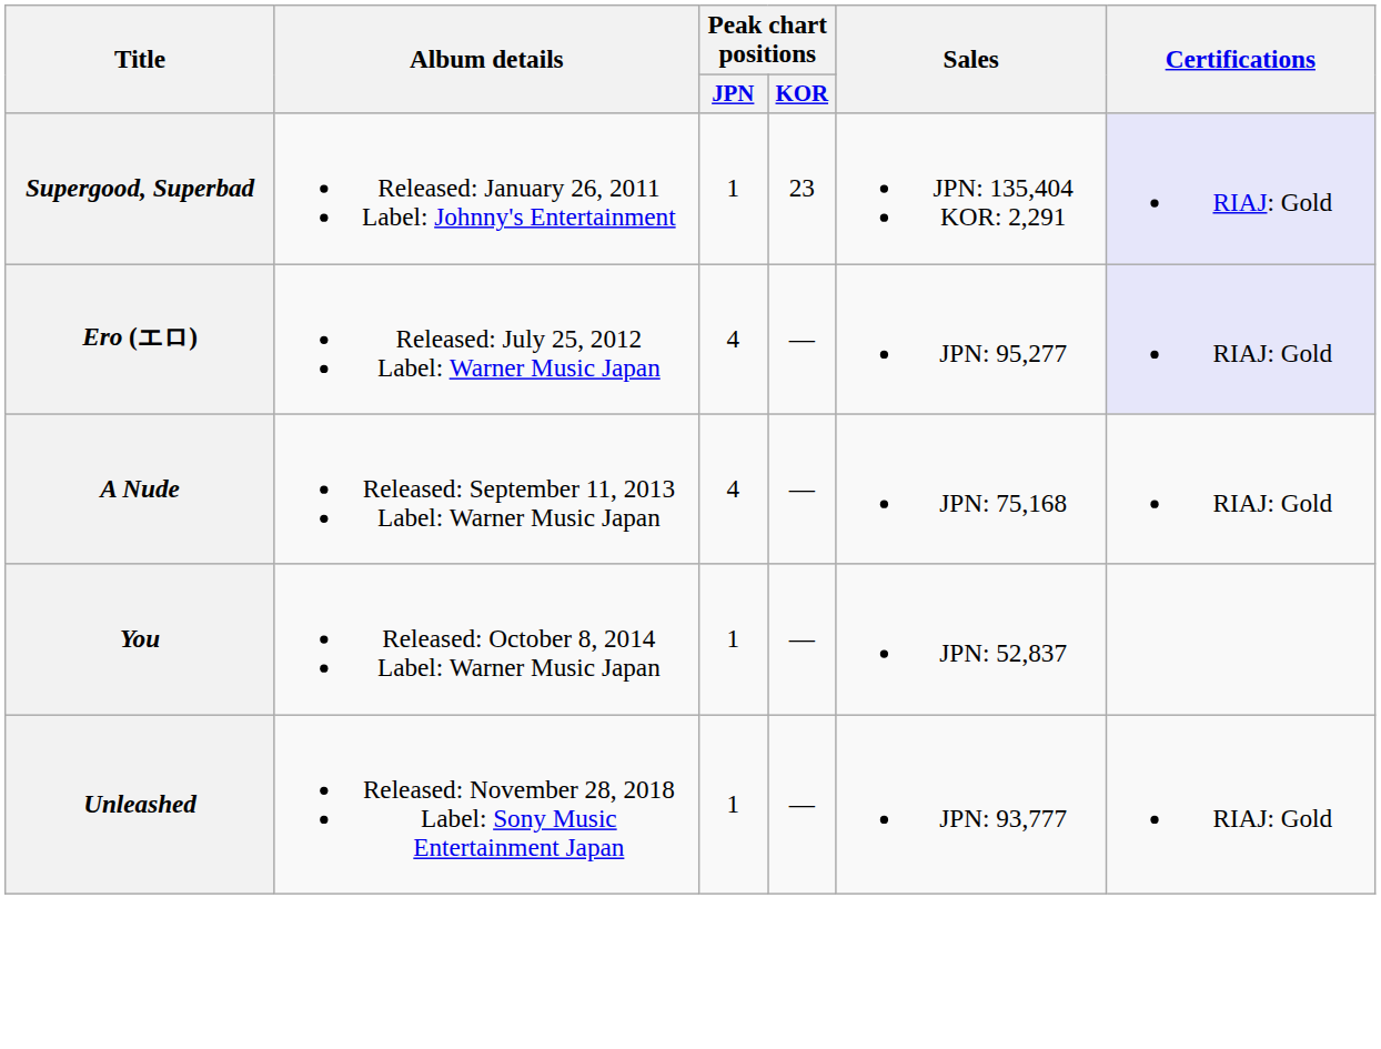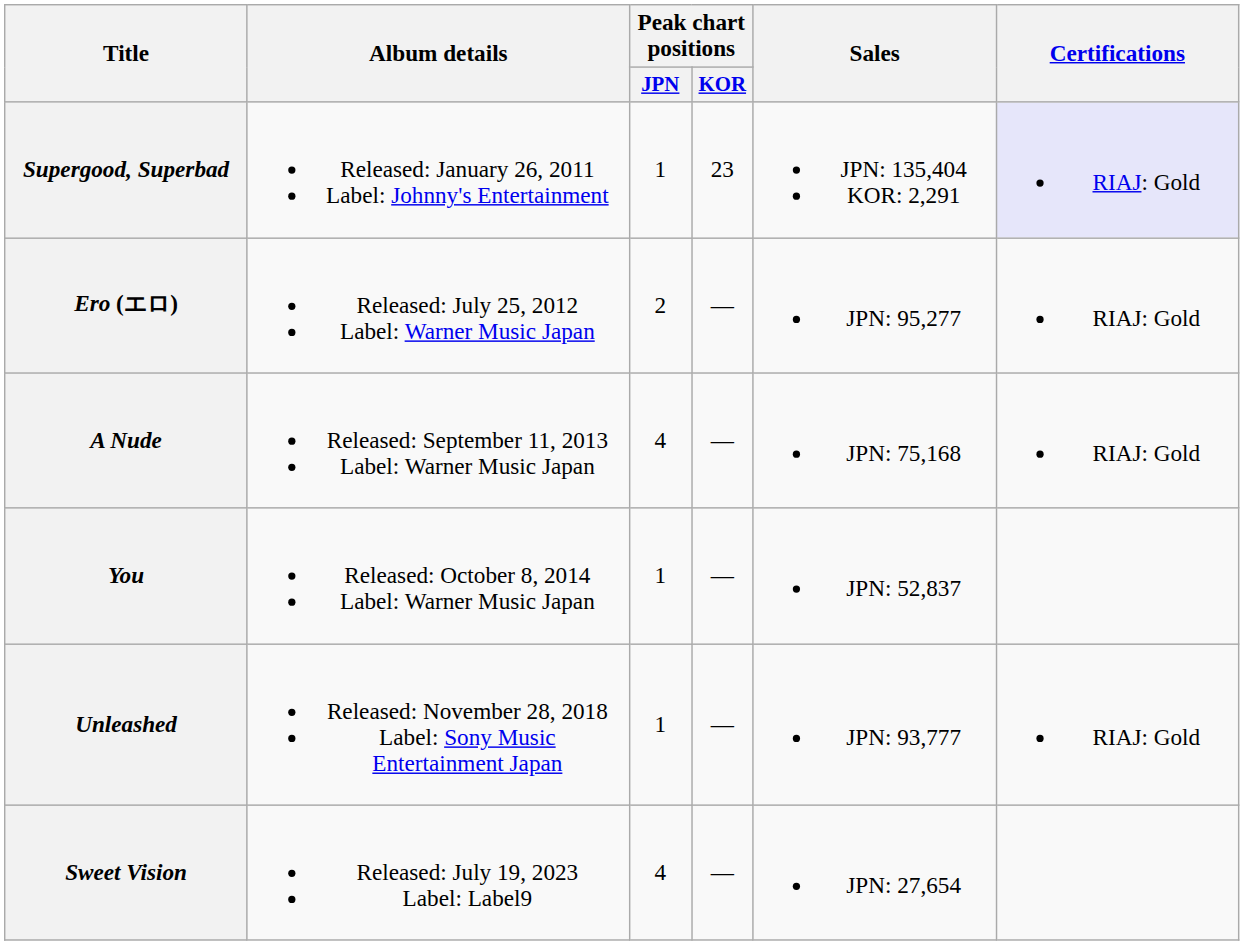Ero (エロ) | Peak chart positions / JPN: 4 -> 2
Ero (エロ) | Certifications: lavender background -> no background
+ row: Sweet Vision | Released: July 19, 2023 Label: Label9 | 4 | — | JPN: 27,654
